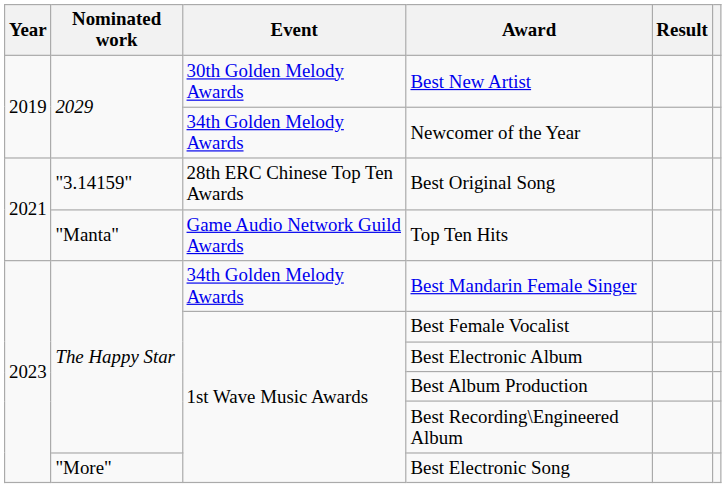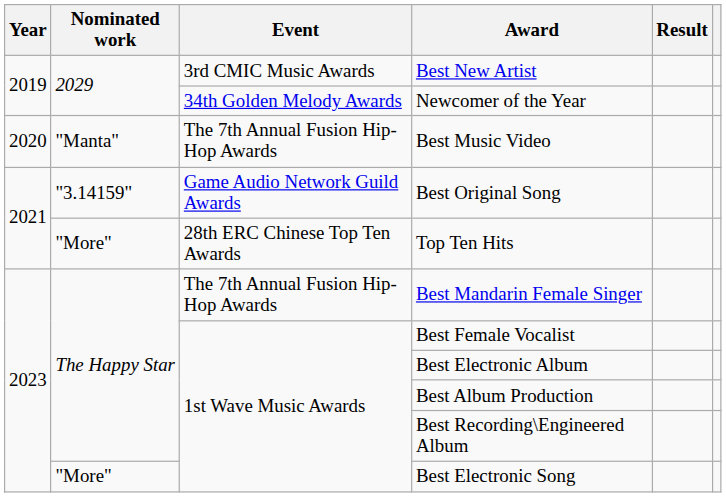Best New Artist | Event: 30th Golden Melody Awards -> 3rd CMIC Music Awards
+ row: 2020 | "Manta" | The 7th Annual Fusion Hip-Hop Awards | Best Music Video
Best Original Song | Event: 28th ERC Chinese Top Ten Awards -> Game Audio Network Guild Awards
Top Ten Hits | Nominated work: "Manta" -> "More"
Top Ten Hits | Event: Game Audio Network Guild Awards -> 28th ERC Chinese Top Ten Awards
Best Mandarin Female Singer | Event: 34th Golden Melody Awards -> The 7th Annual Fusion Hip-Hop Awards
